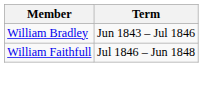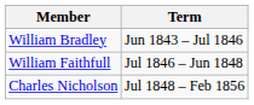+ row: Charles Nicholson | Jul 1848 – Feb 1856
